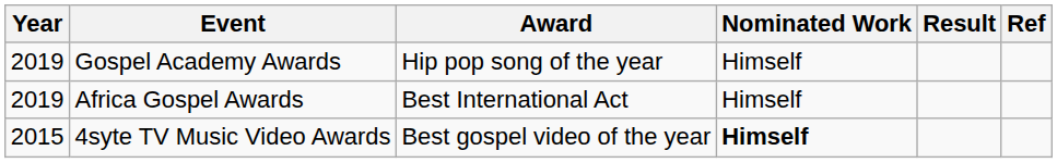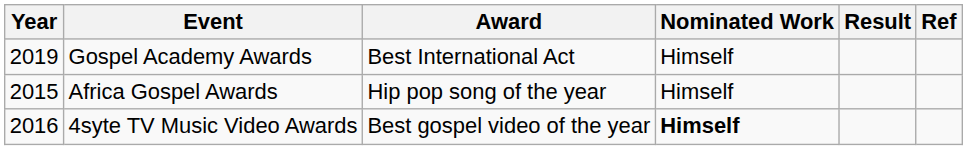Gospel Academy Awards | Award: Hip pop song of the year -> Best International Act
Africa Gospel Awards | Year: 2019 -> 2015
Africa Gospel Awards | Award: Best International Act -> Hip pop song of the year
4syte TV Music Video Awards | Year: 2015 -> 2016
